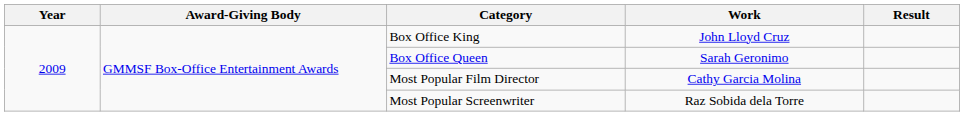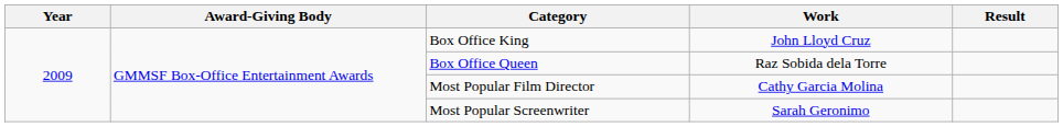Box Office Queen | Work: Sarah Geronimo -> Raz Sobida dela Torre
Most Popular Screenwriter | Work: Raz Sobida dela Torre -> Sarah Geronimo
